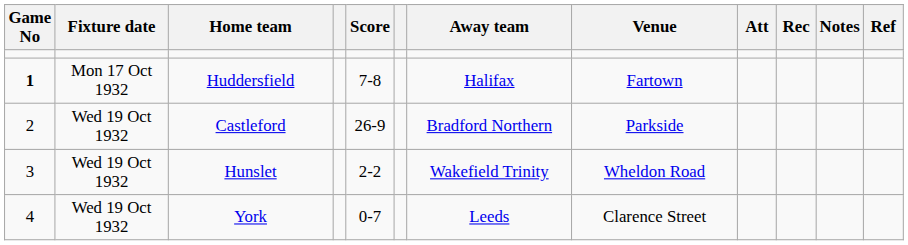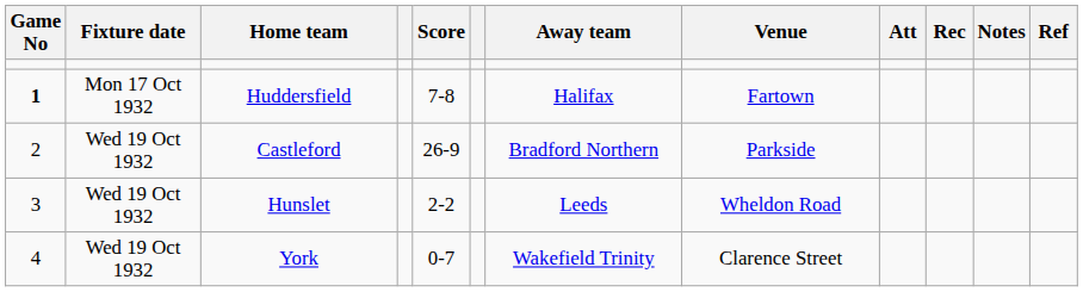Hunslet | Away team: Wakefield Trinity -> Leeds
York | Away team: Leeds -> Wakefield Trinity
